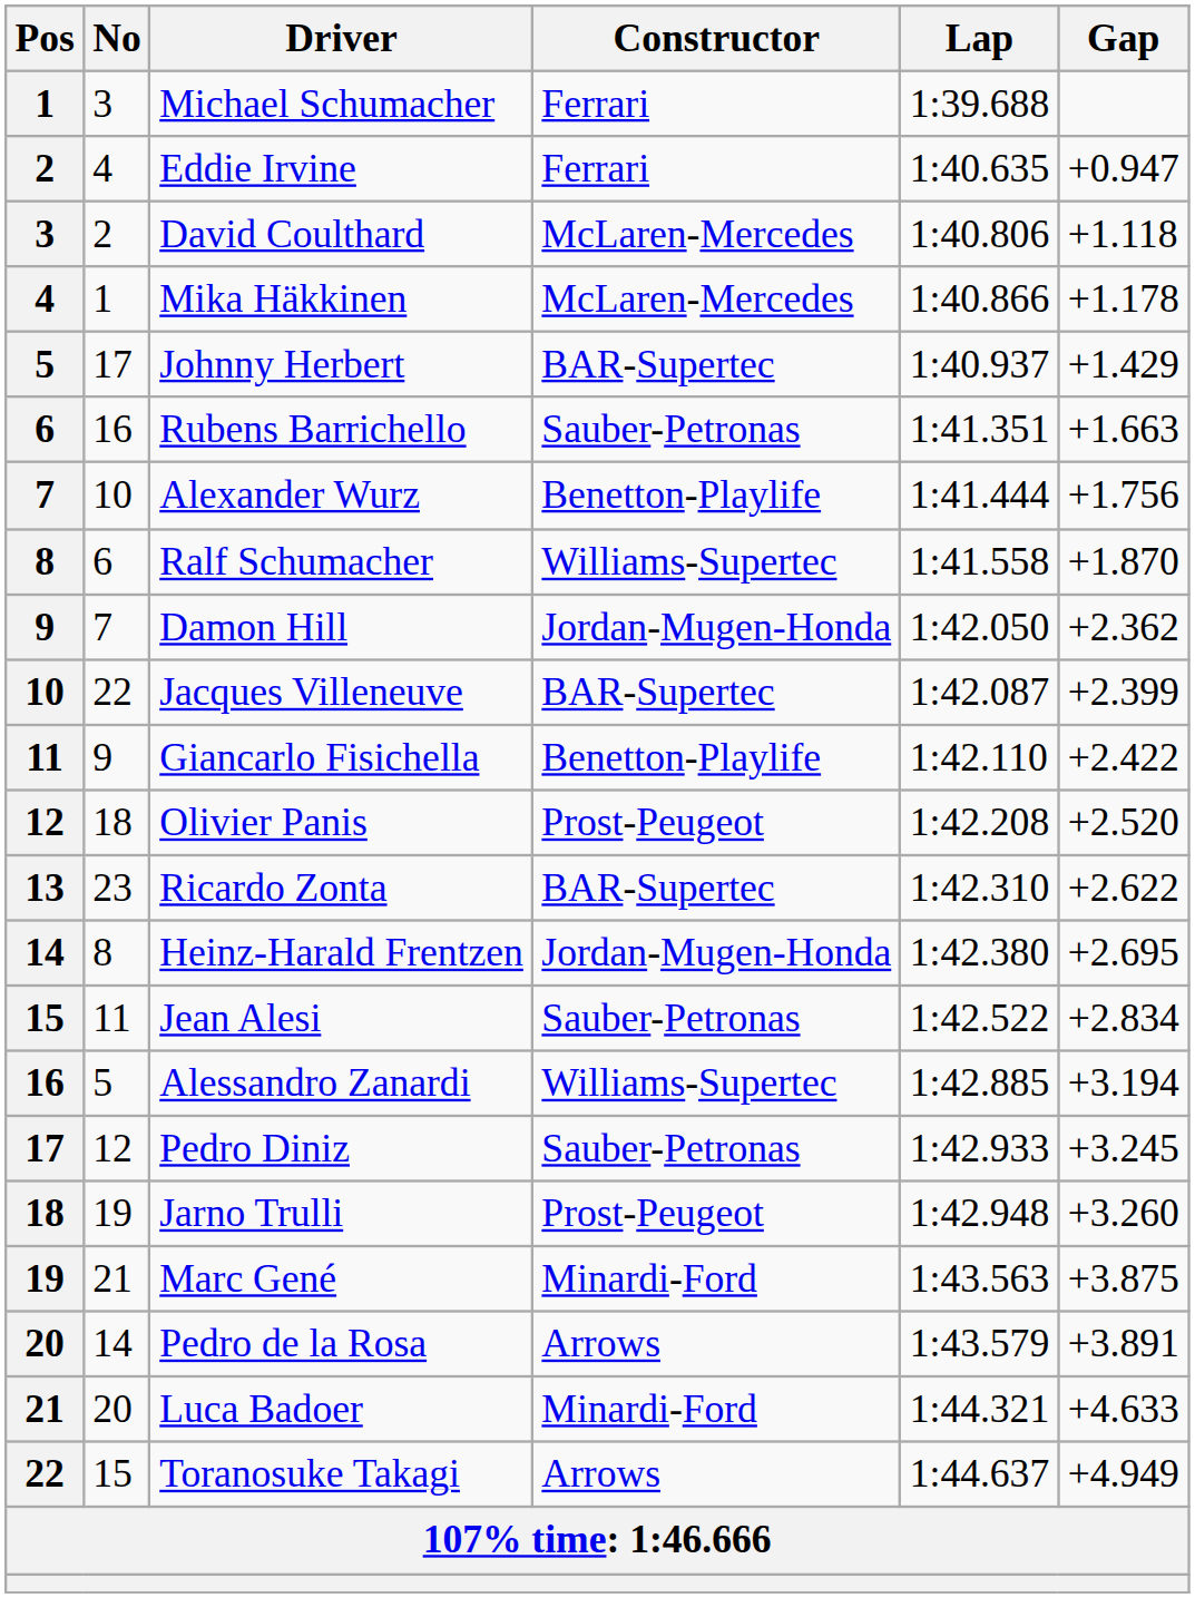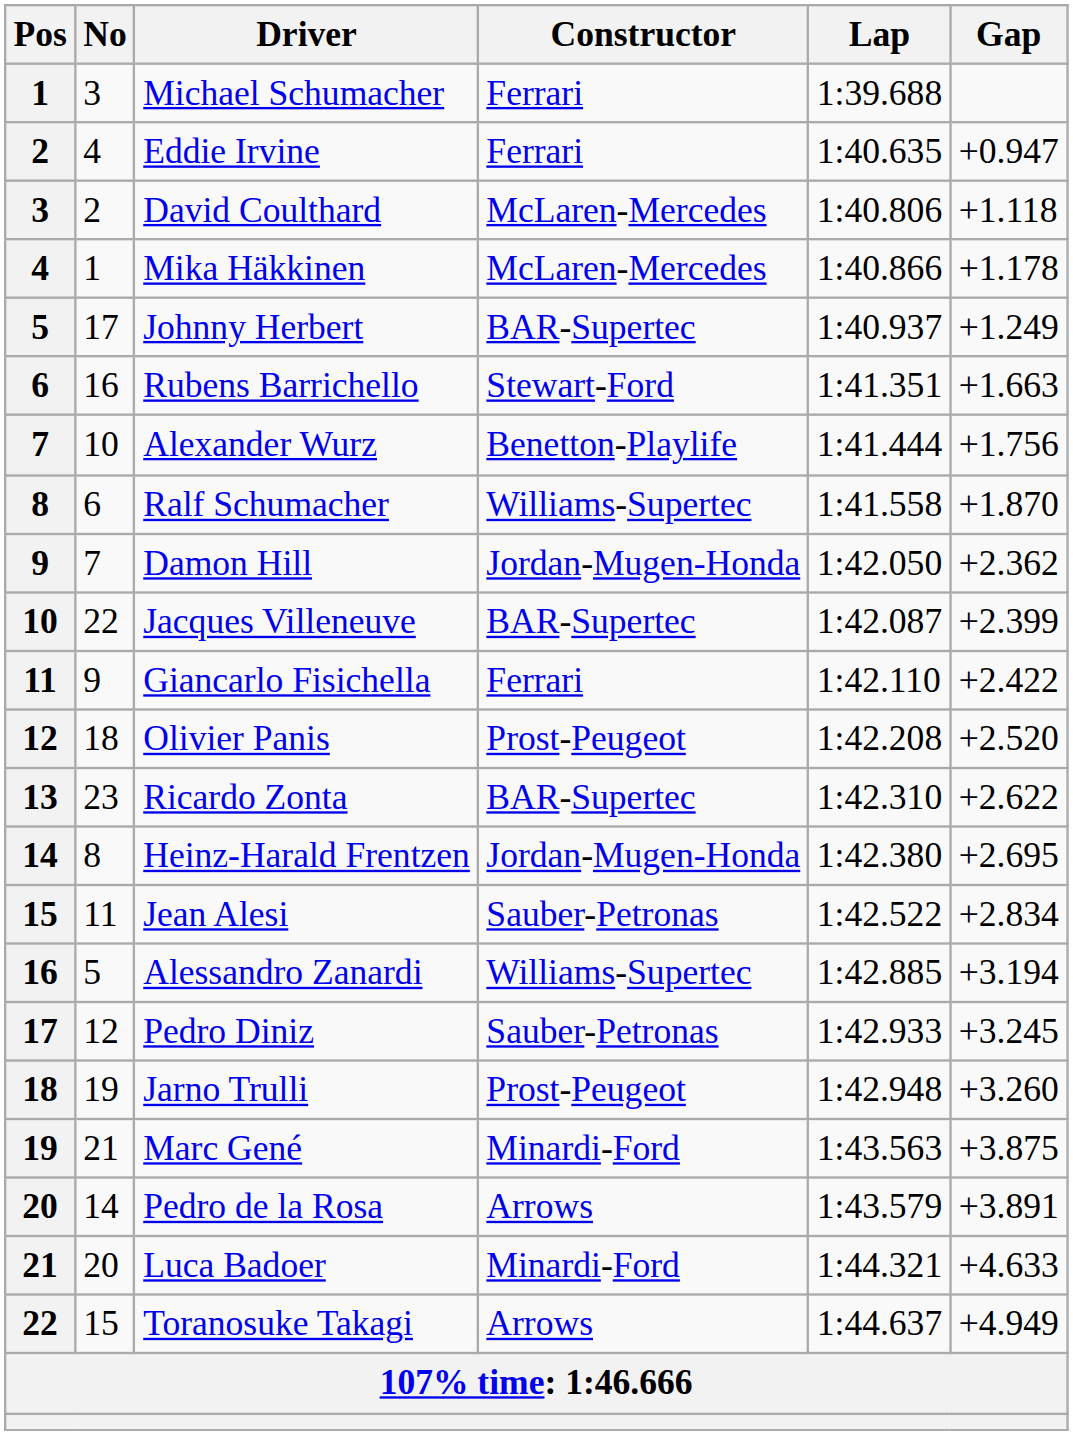Johnny Herbert | Gap: +1.429 -> +1.249
Rubens Barrichello | Constructor: Sauber-Petronas -> Stewart-Ford
Giancarlo Fisichella | Constructor: Benetton-Playlife -> Ferrari
